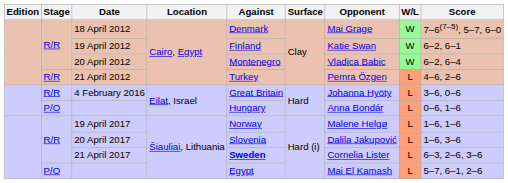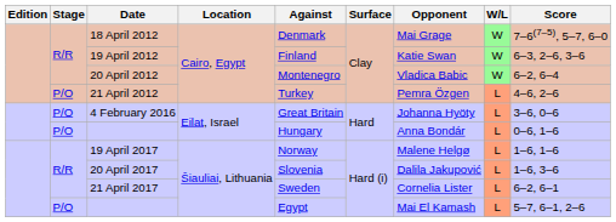19 April 2012 | Score: 6–2, 6–1 -> 6–3, 2–6, 3–6
21 April 2012 | Stage: R/R -> P/O
4 February 2016 | Stage: R/R -> P/O
21 April 2017 | Against: bold -> normal
21 April 2017 | Score: 6–3, 2–6, 3–6 -> 6–2, 6–1
